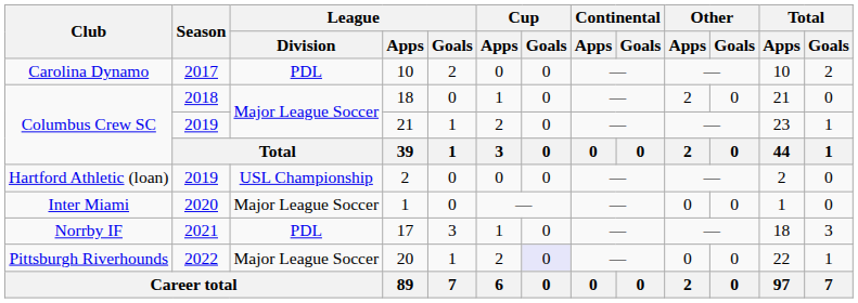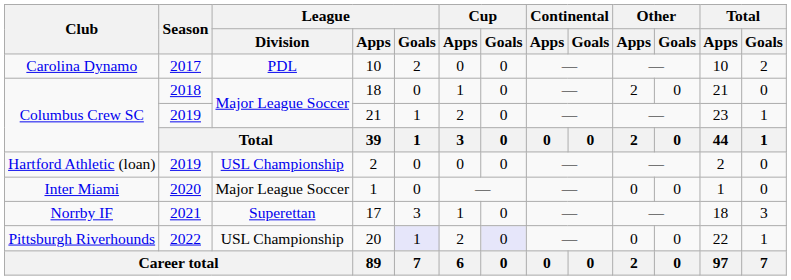17 | League / Division: PDL -> Superettan
20 | League / Division: Major League Soccer -> USL Championship
20 | League / Goals: no background -> lavender background
